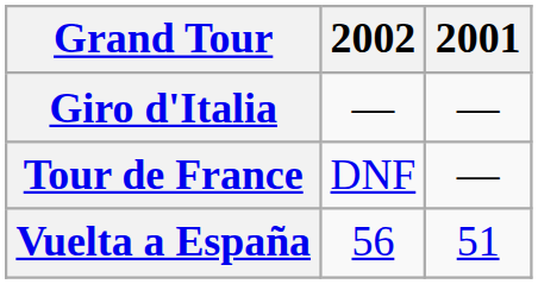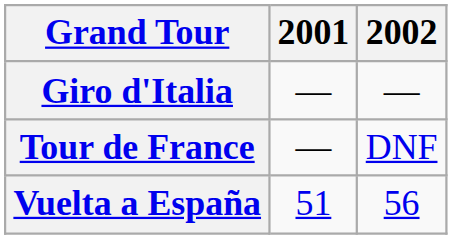columns swapped: 2001 <-> 2002
